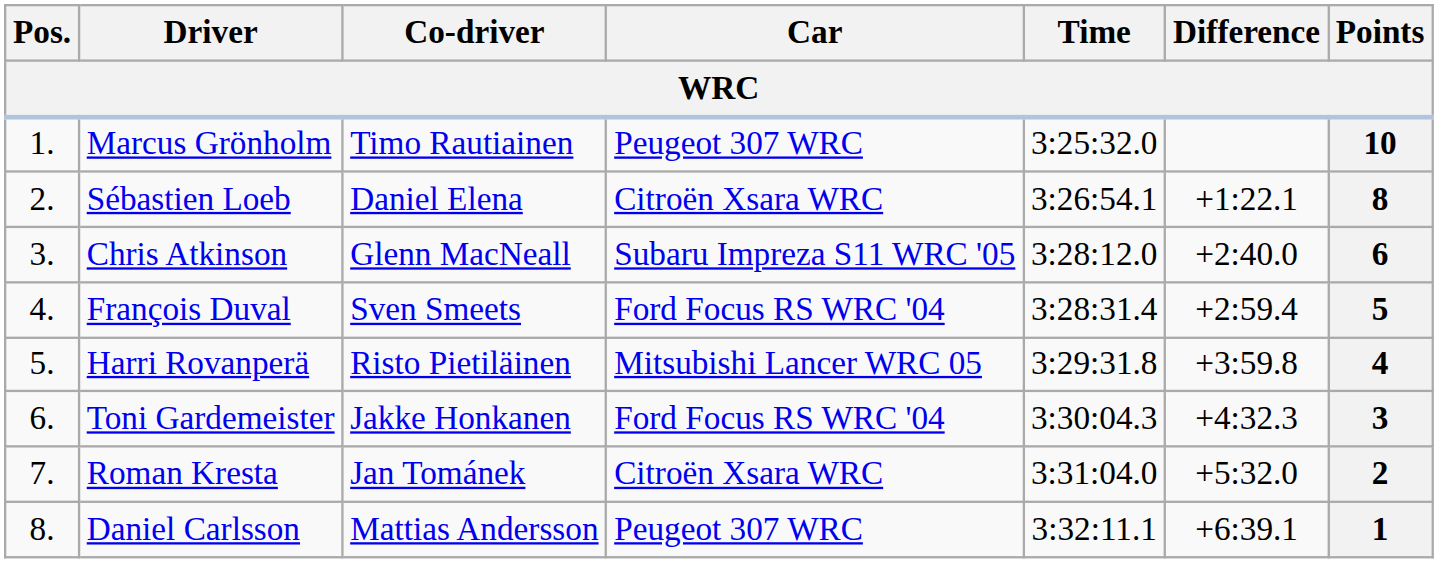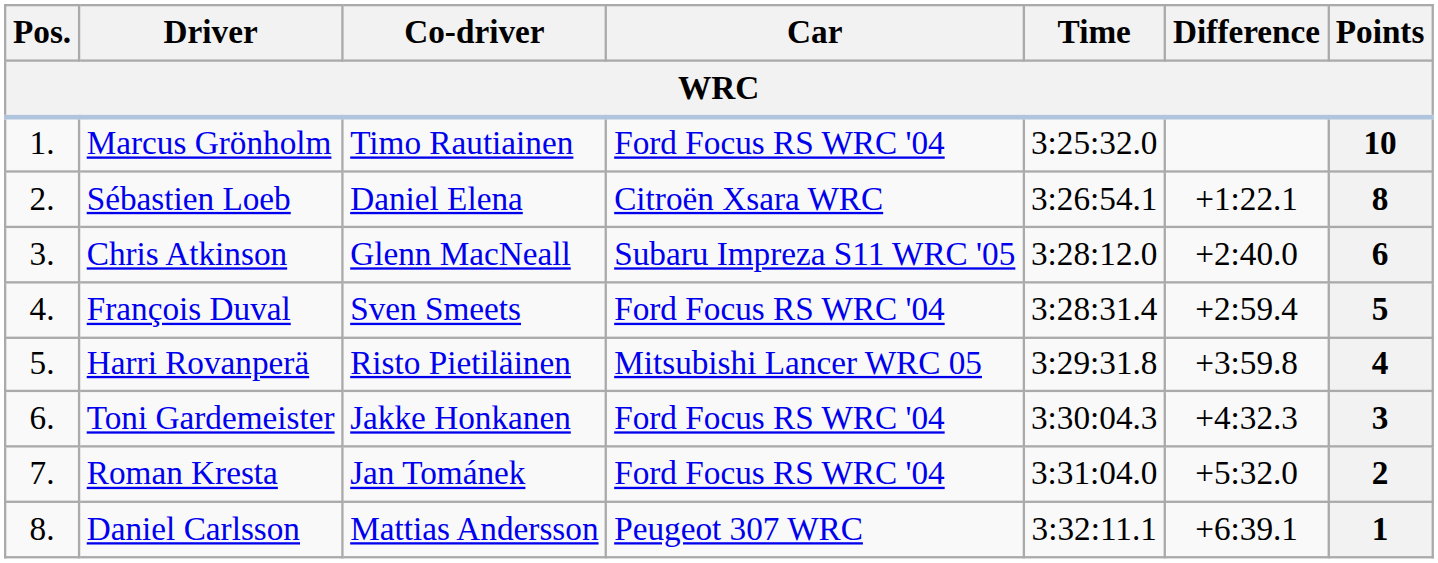Marcus Grönholm | Car: Peugeot 307 WRC -> Ford Focus RS WRC '04
Roman Kresta | Car: Citroën Xsara WRC -> Ford Focus RS WRC '04
